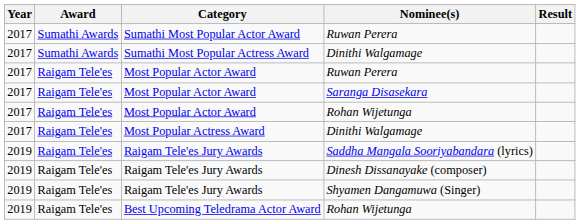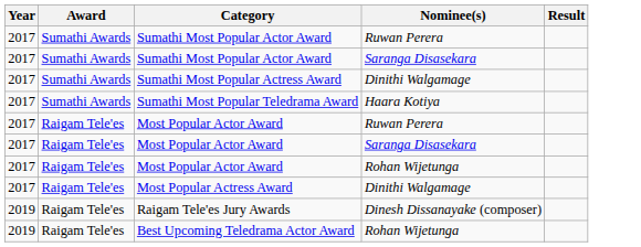+ row: 2017 | Sumathi Awards | Sumathi Most Popular Actor Award | Saranga Disasekara
+ row: 2017 | Sumathi Awards | Sumathi Most Popular Teledrama Award | Haara Kotiya
- row: 2019 | Raigam Tele'es | Raigam Tele'es Jury Awards | Saddha Mangala Sooriyabandara (lyrics)
- row: 2019 | Raigam Tele'es | Raigam Tele'es Jury Awards | Shyamen Dangamuwa (Singer)
